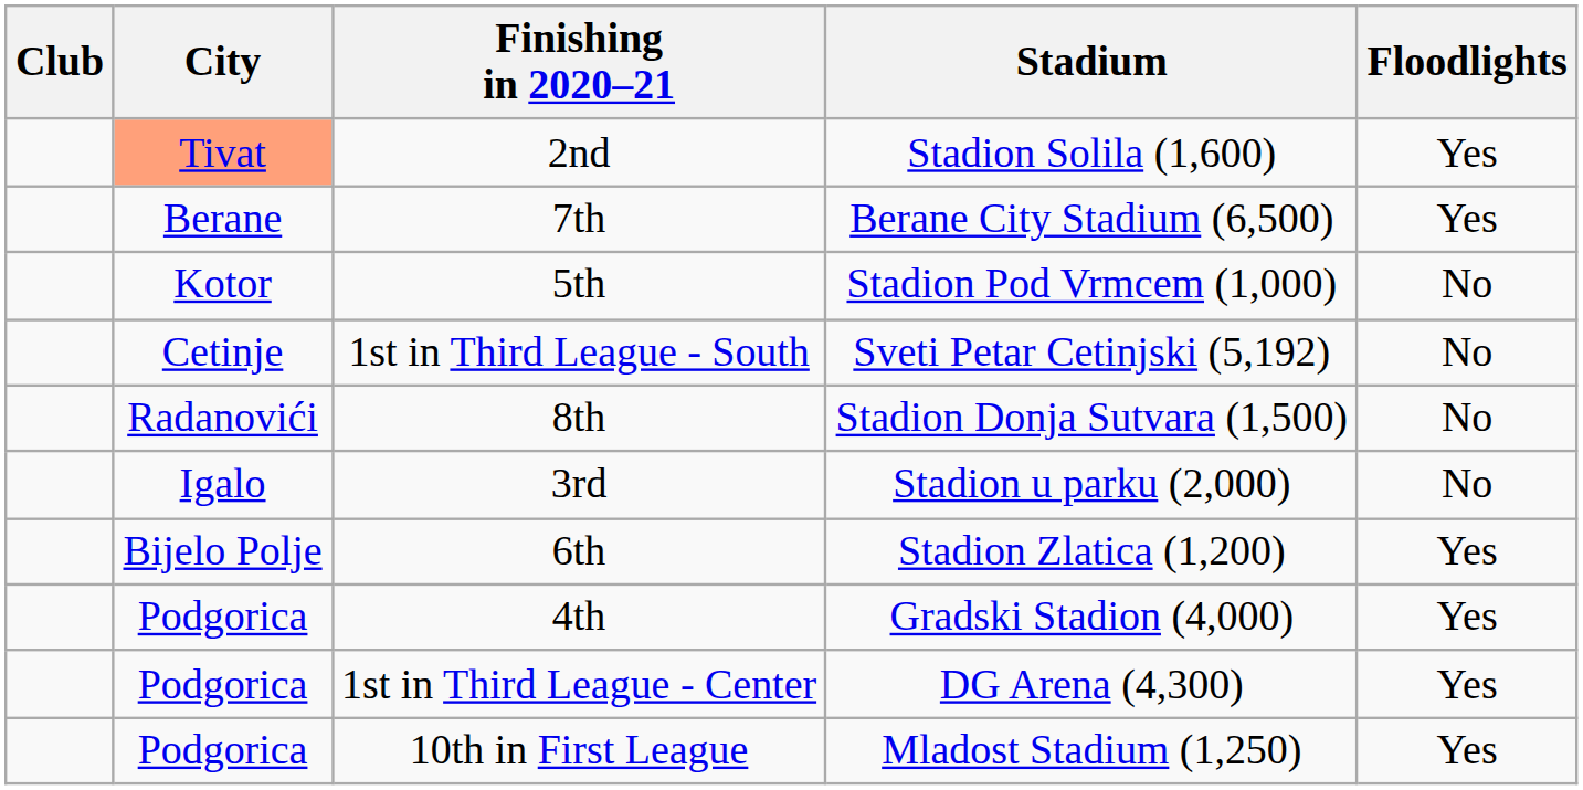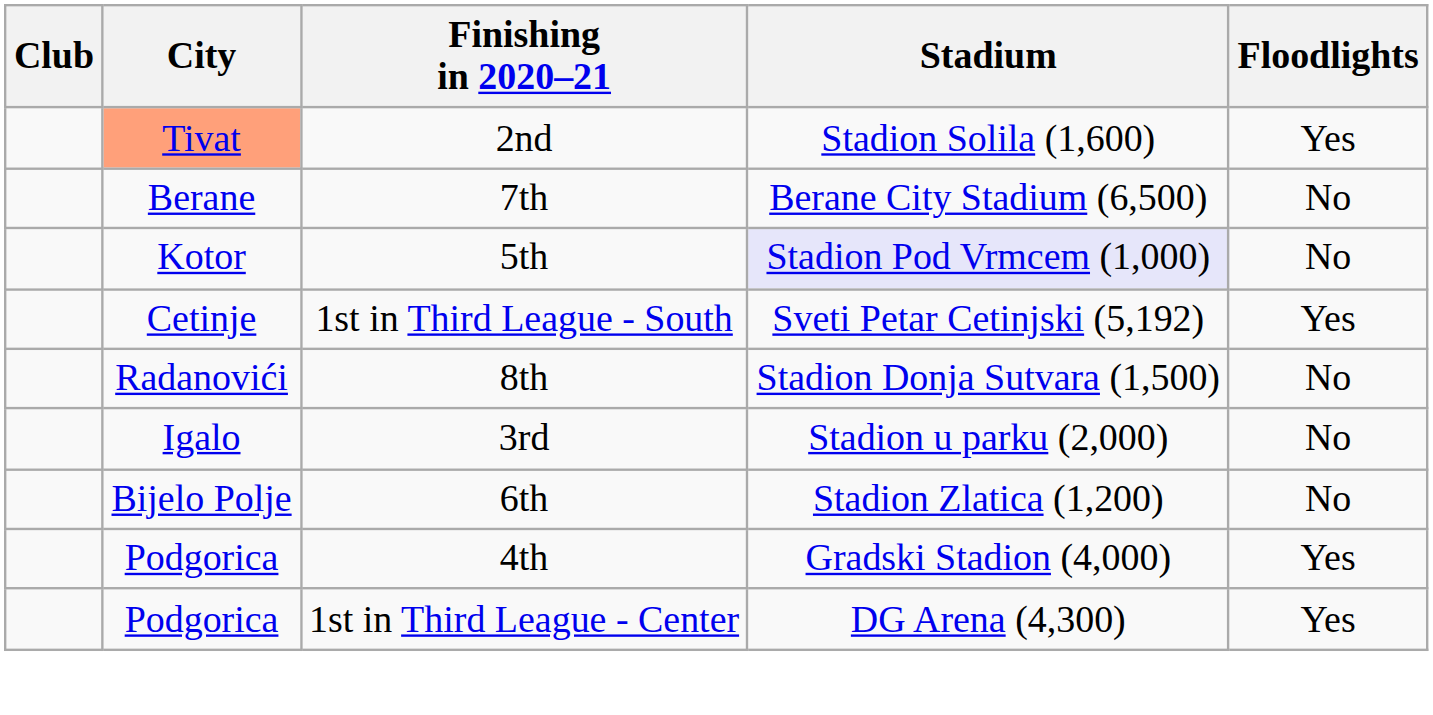7th | Floodlights: Yes -> No
5th | Stadium: no background -> lavender background
1st in Third League - South | Floodlights: No -> Yes
6th | Floodlights: Yes -> No
- row: Podgorica | 10th in First League | Mladost Stadium (1,250) | Yes
